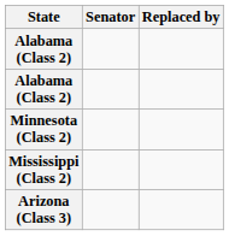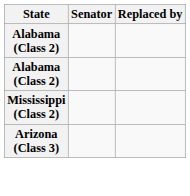- row: Minnesota (Class 2)
